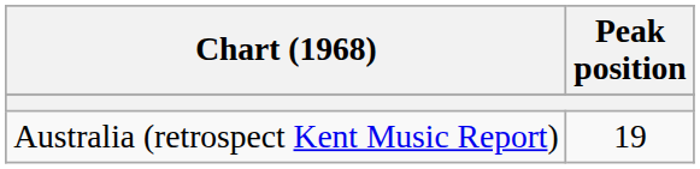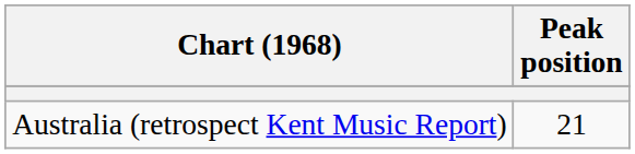Australia (retrospect Kent Music Report) | Peak position: 19 -> 21
